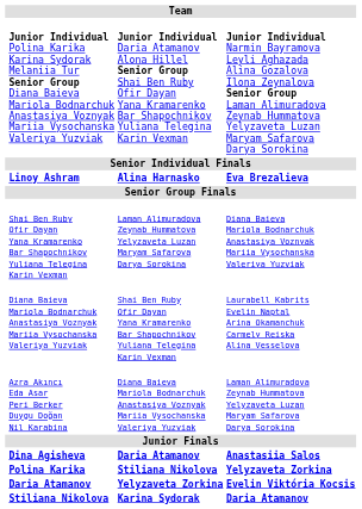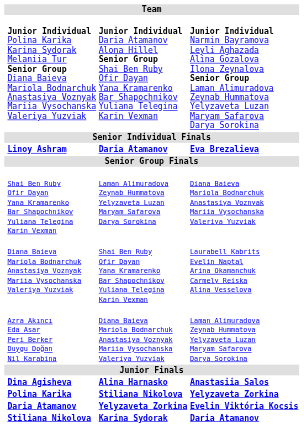Linoy Ashram | column 3: Alina Harnasko -> Daria Atamanov
Dina Agisheva | column 3: Daria Atamanov -> Alina Harnasko
